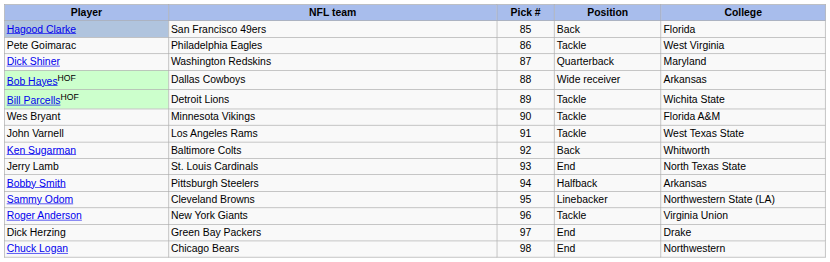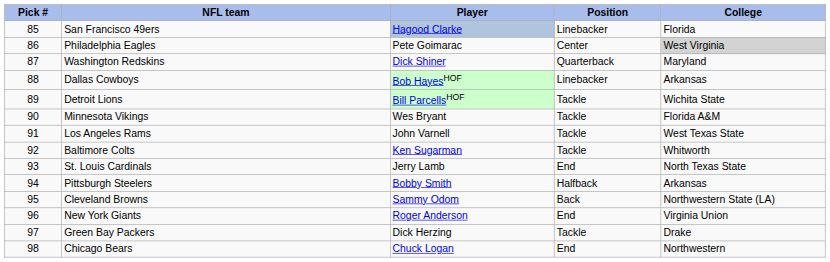columns swapped: Pick # <-> Player
San Francisco 49ers | Position: Back -> Linebacker
Philadelphia Eagles | Position: Tackle -> Center
Philadelphia Eagles | College: no background -> lightgrey background
Dallas Cowboys | Position: Wide receiver -> Linebacker
Baltimore Colts | Position: Back -> Tackle
Cleveland Browns | Position: Linebacker -> Back
New York Giants | Position: Tackle -> End
Green Bay Packers | Position: End -> Tackle
